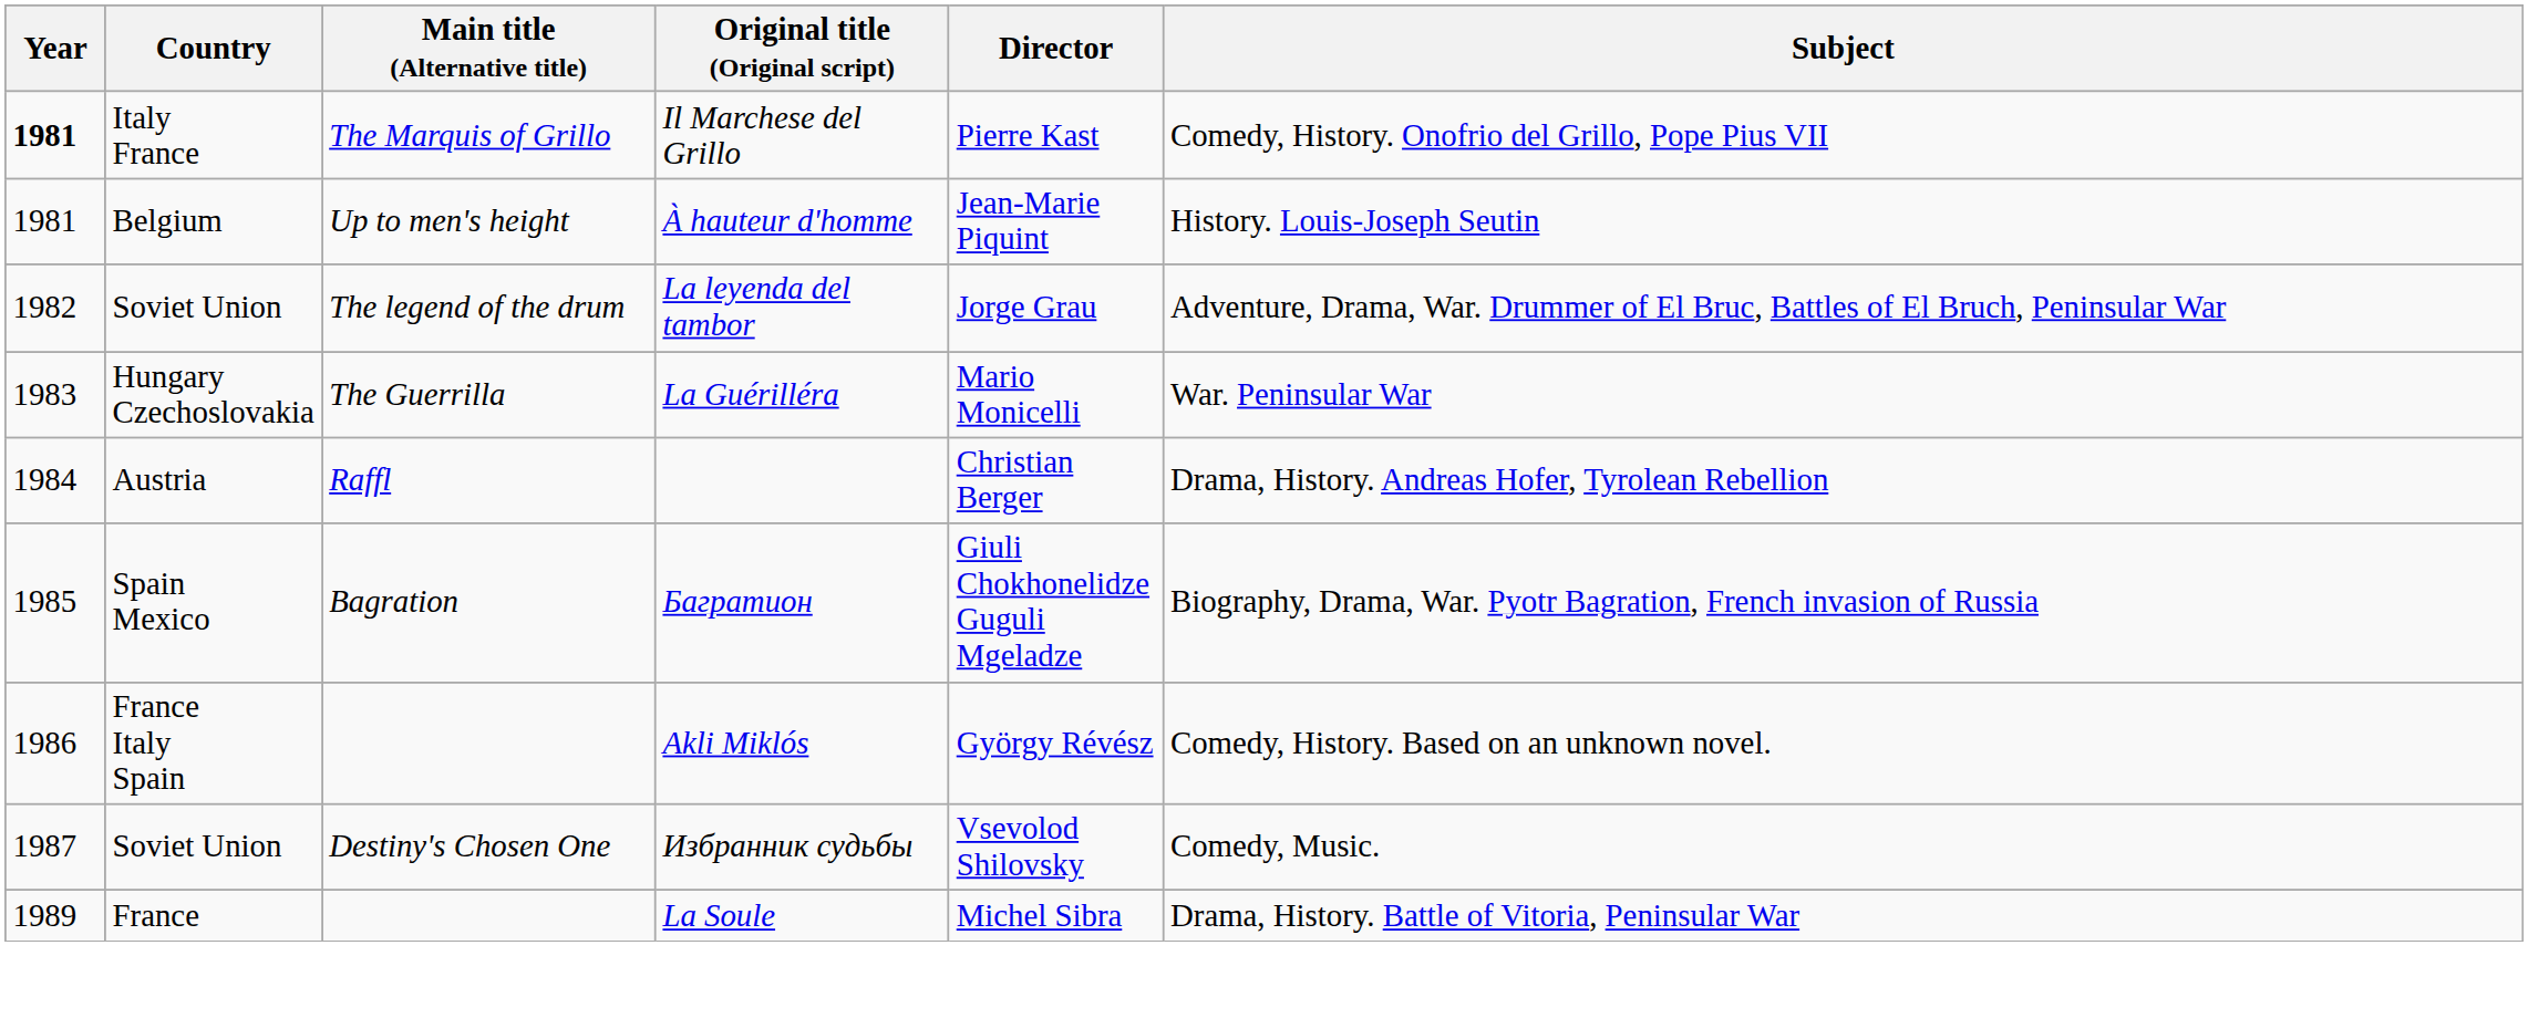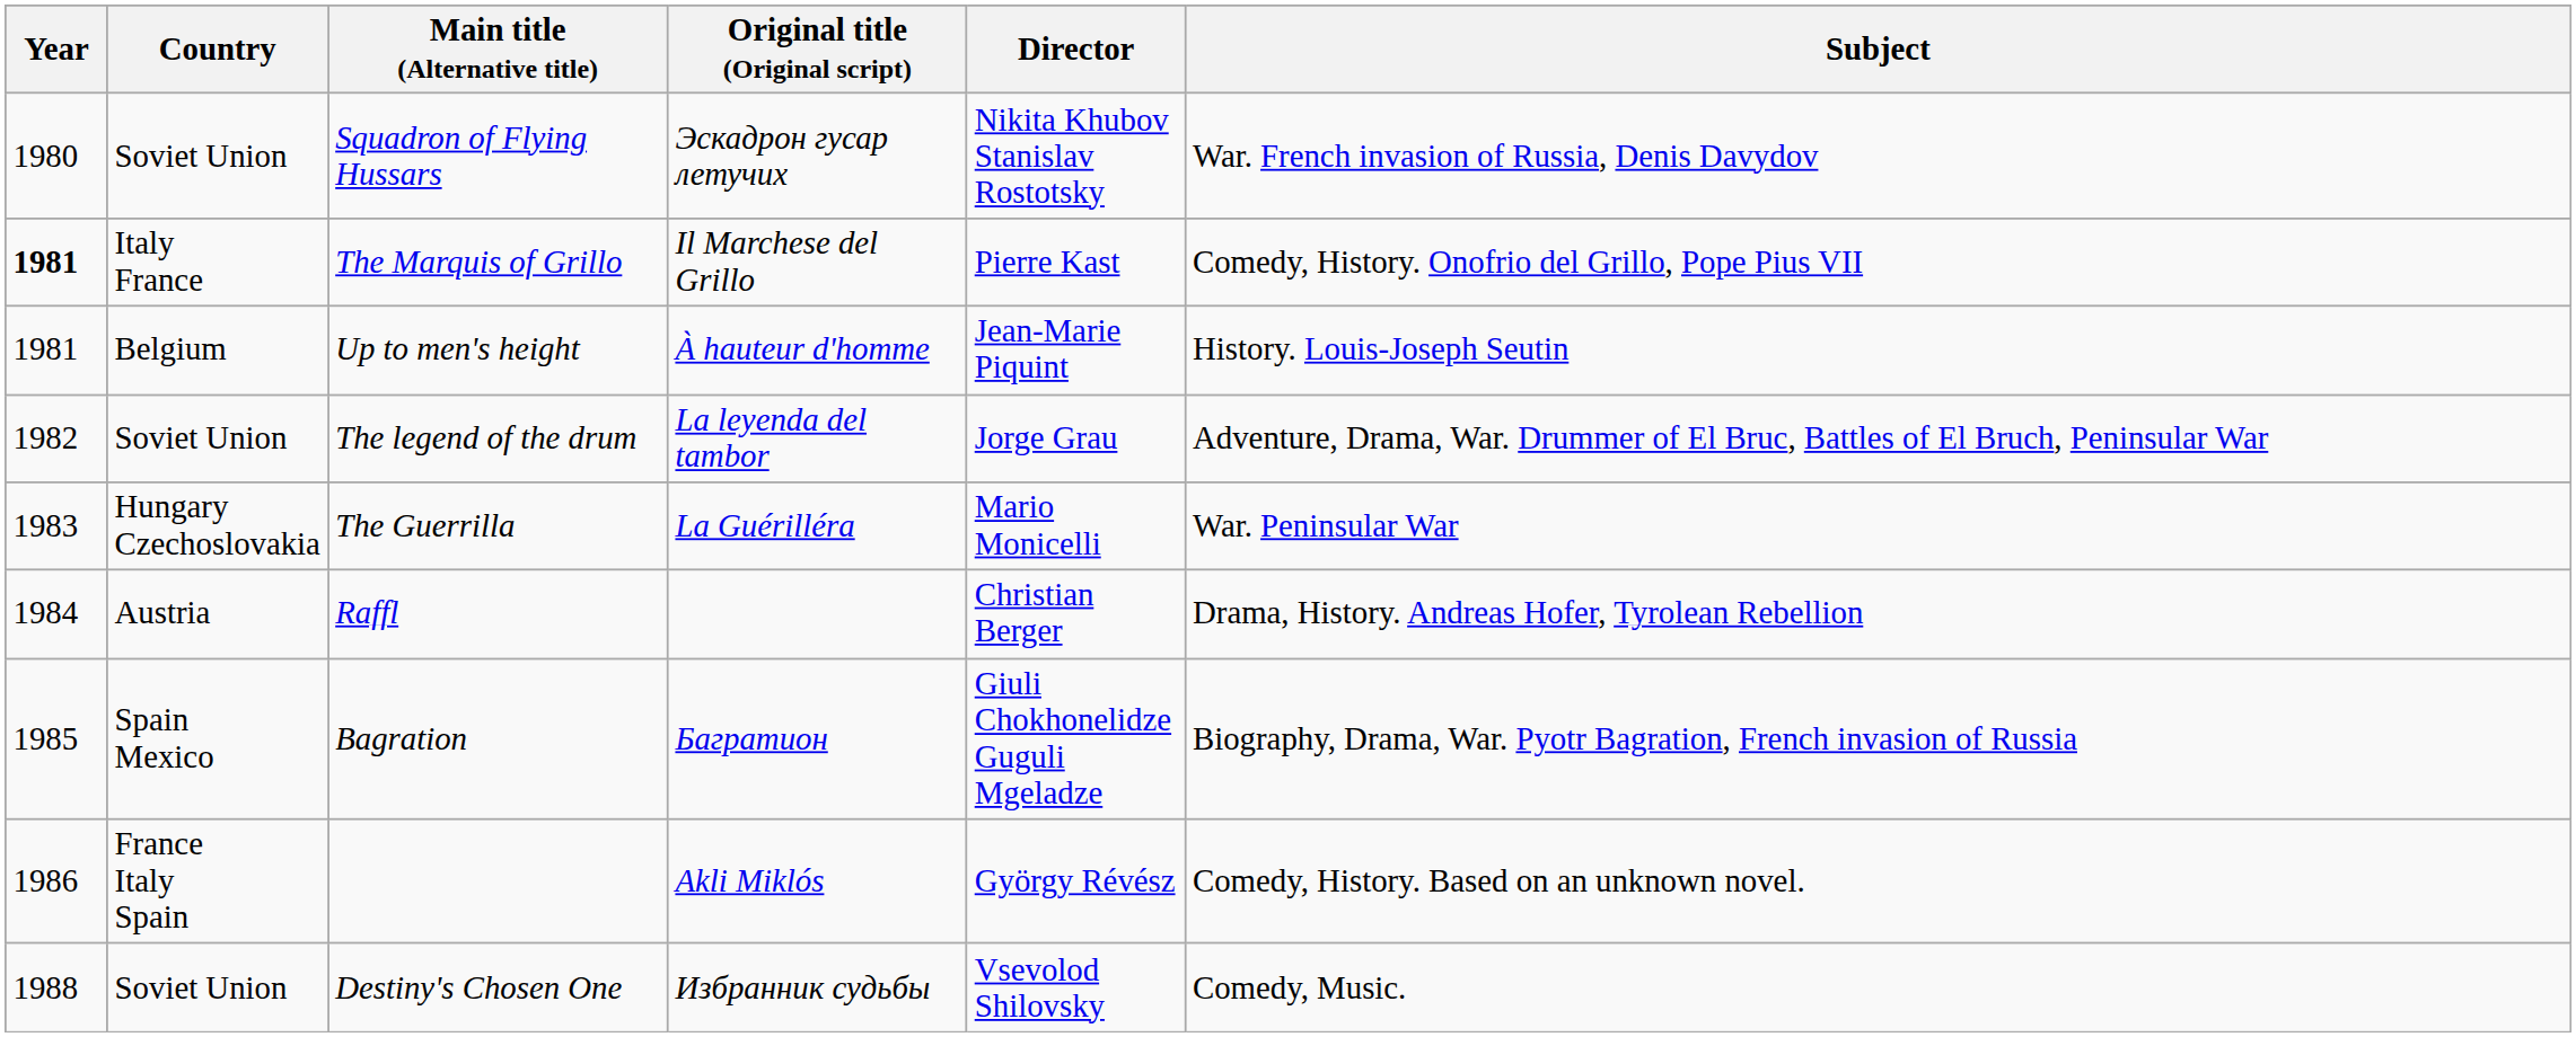+ row: 1980 | Soviet Union | Squadron of Flying Hussars | Эскадрон гусар летучих | Nikita Khubov Stanislav Rostotsky | War. French invasion of Russia, Denis Davydov
Избранник судьбы | Year: 1987 -> 1988
- row: 1989 | France | La Soule | Michel Sibra | Drama, History. Battle of Vitoria, Peninsular War
